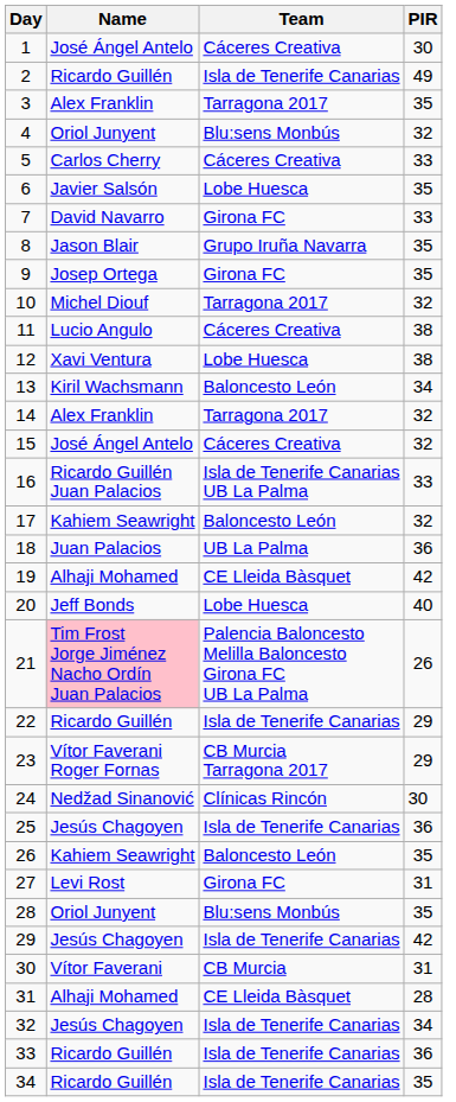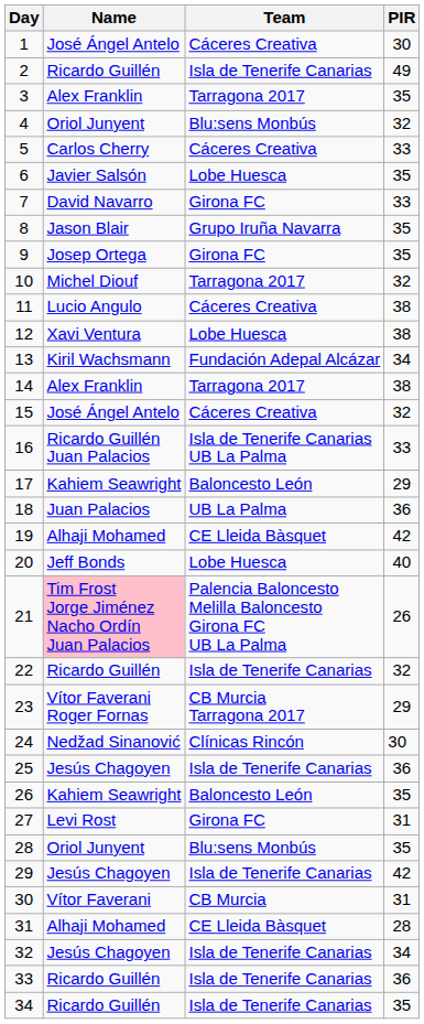13 | Team: Baloncesto León -> Fundación Adepal Alcázar
14 | PIR: 32 -> 38
17 | PIR: 32 -> 29
22 | PIR: 29 -> 32
